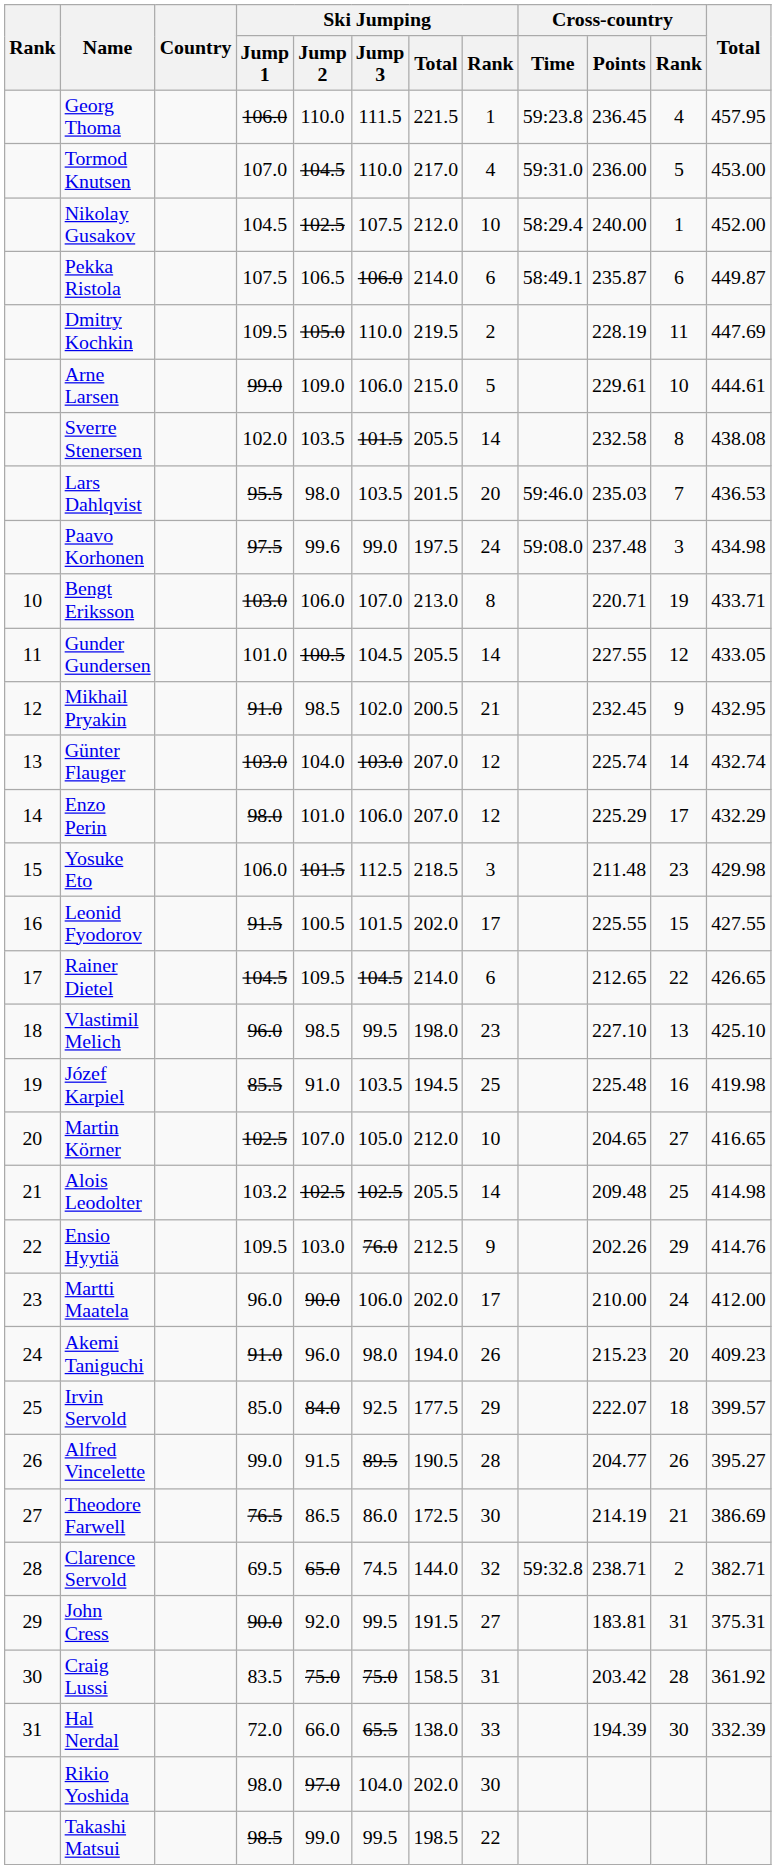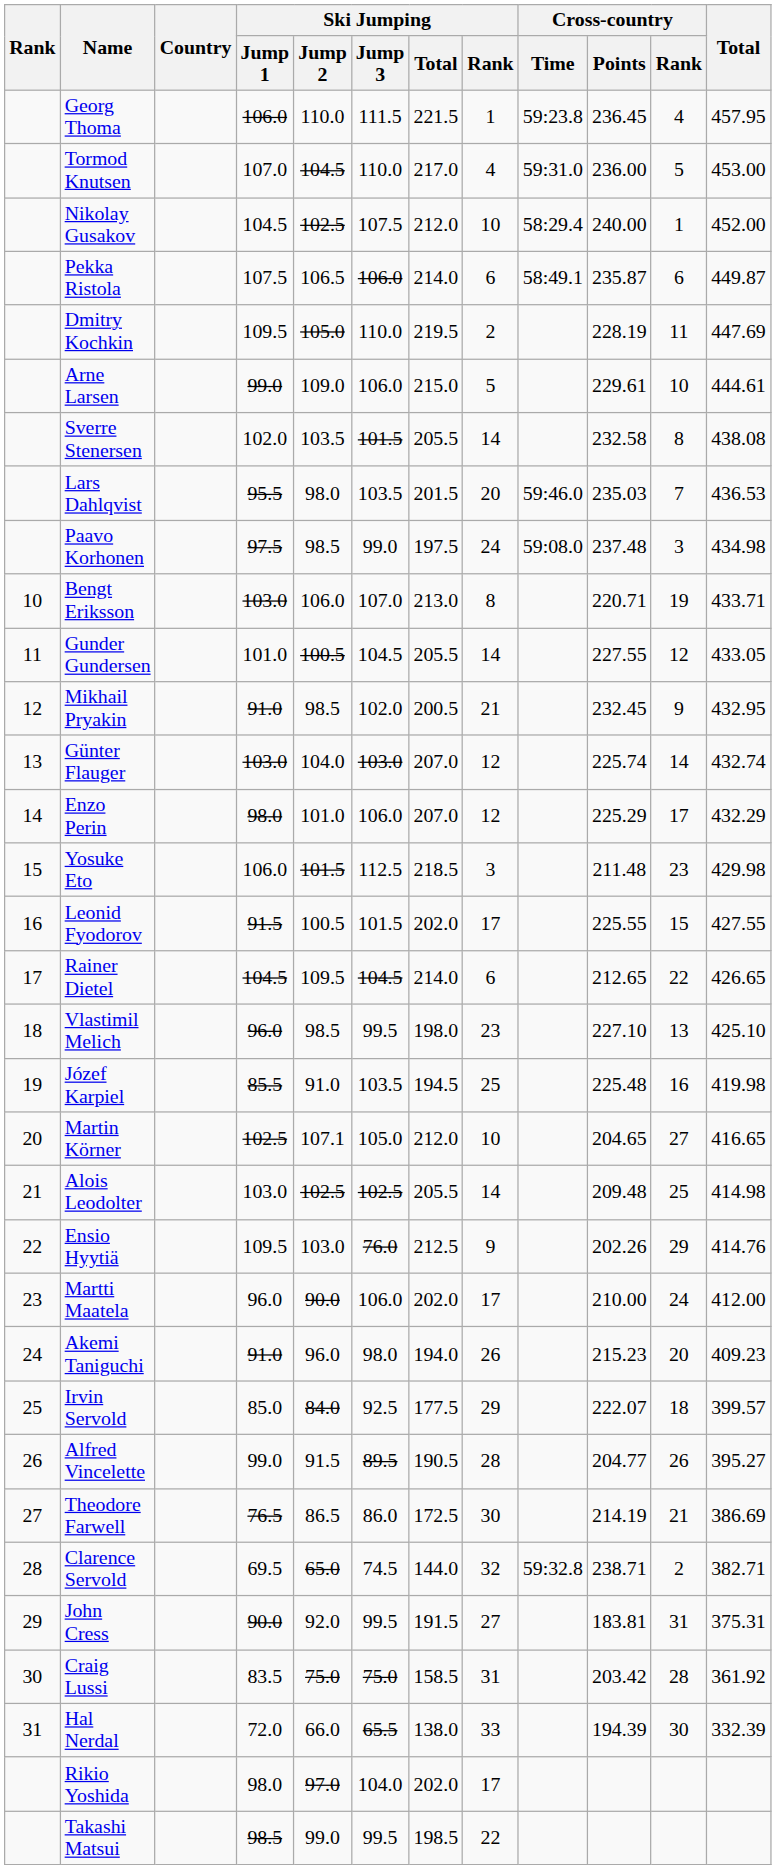Paavo Korhonen | Ski Jumping / Jump 2: 99.6 -> 98.5
Martin Körner | Ski Jumping / Jump 2: 107.0 -> 107.1
Alois Leodolter | Ski Jumping / Jump 1: 103.2 -> 103.0
Rikio Yoshida | Ski Jumping / Rank: 30 -> 17
